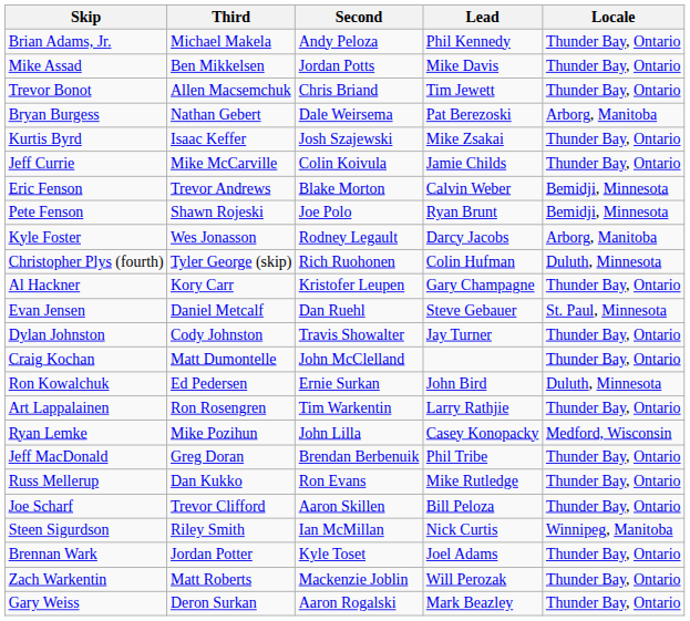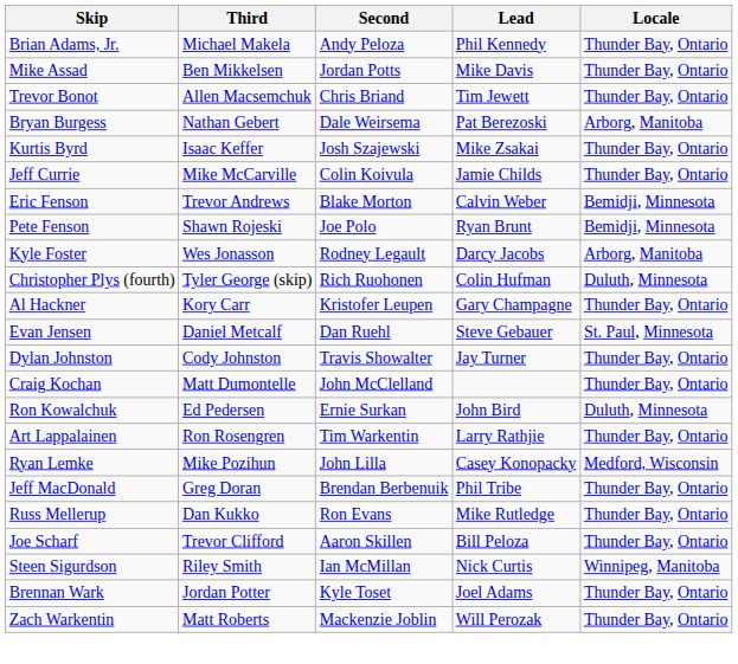- row: Gary Weiss | Deron Surkan | Aaron Rogalski | Mark Beazley | Thunder Bay, Ontario
